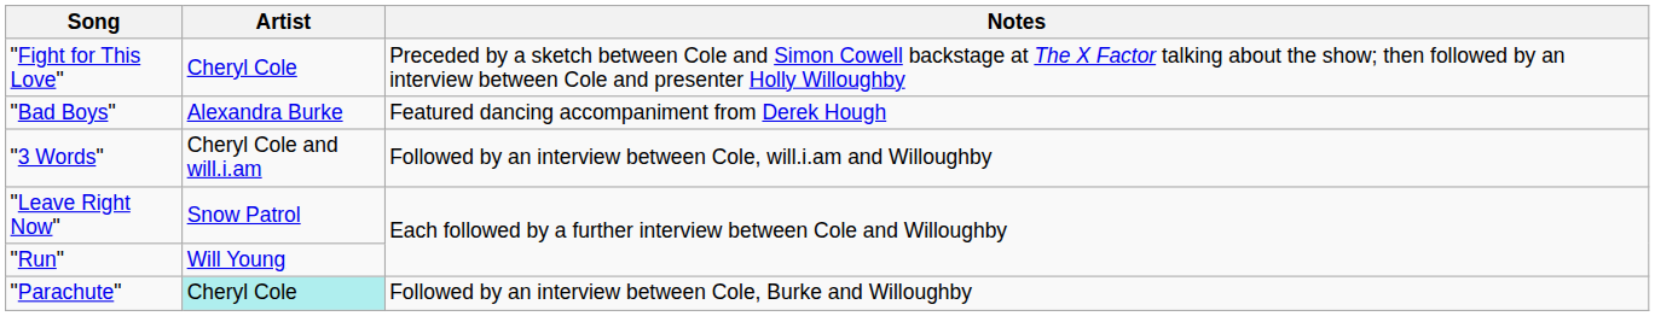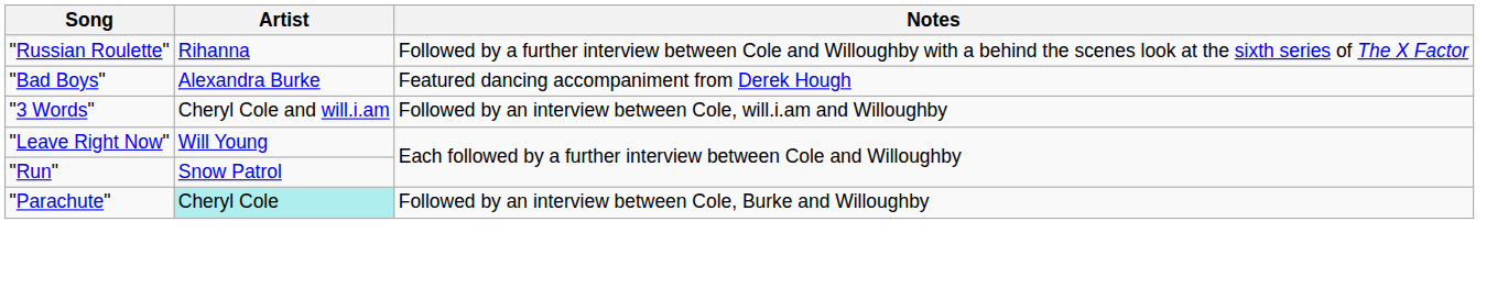- row: "Fight for This Love" | Cheryl Cole | Preceded by a sketch between Cole and Simon Cowell backstage at The X Factor talking about the show; then followed by an interview between Cole and presenter Holly Willoughby
+ row: "Russian Roulette" | Rihanna | Followed by a further interview between Cole and Willoughby with a behind the scenes look at the sixth series of The X Factor
"Leave Right Now" | Artist: Snow Patrol -> Will Young
"Run" | Artist: Will Young -> Snow Patrol
